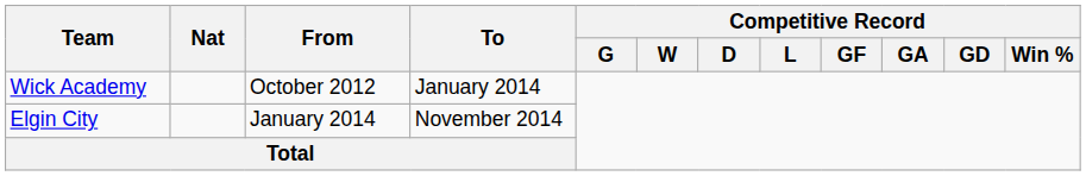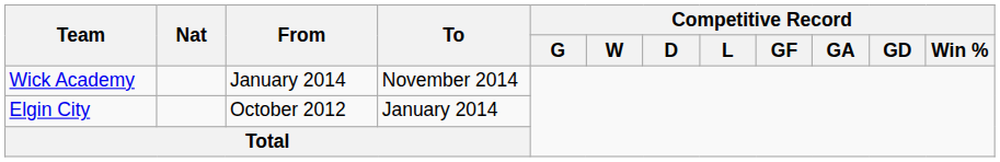Wick Academy | From: October 2012 -> January 2014
Wick Academy | To: January 2014 -> November 2014
Elgin City | From: January 2014 -> October 2012
Elgin City | To: November 2014 -> January 2014
